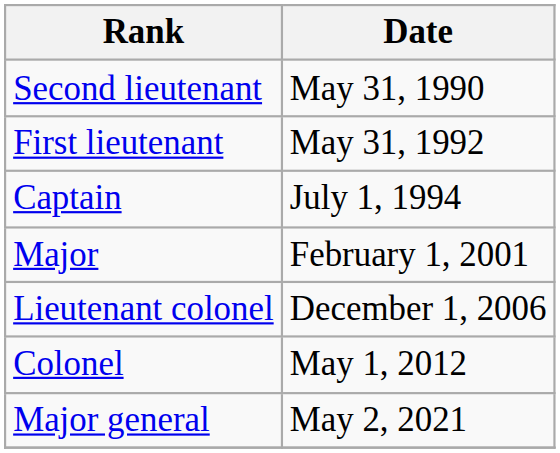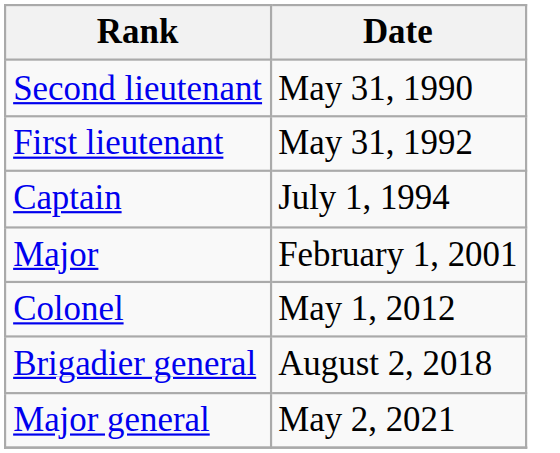- row: Lieutenant colonel | December 1, 2006
+ row: Brigadier general | August 2, 2018
